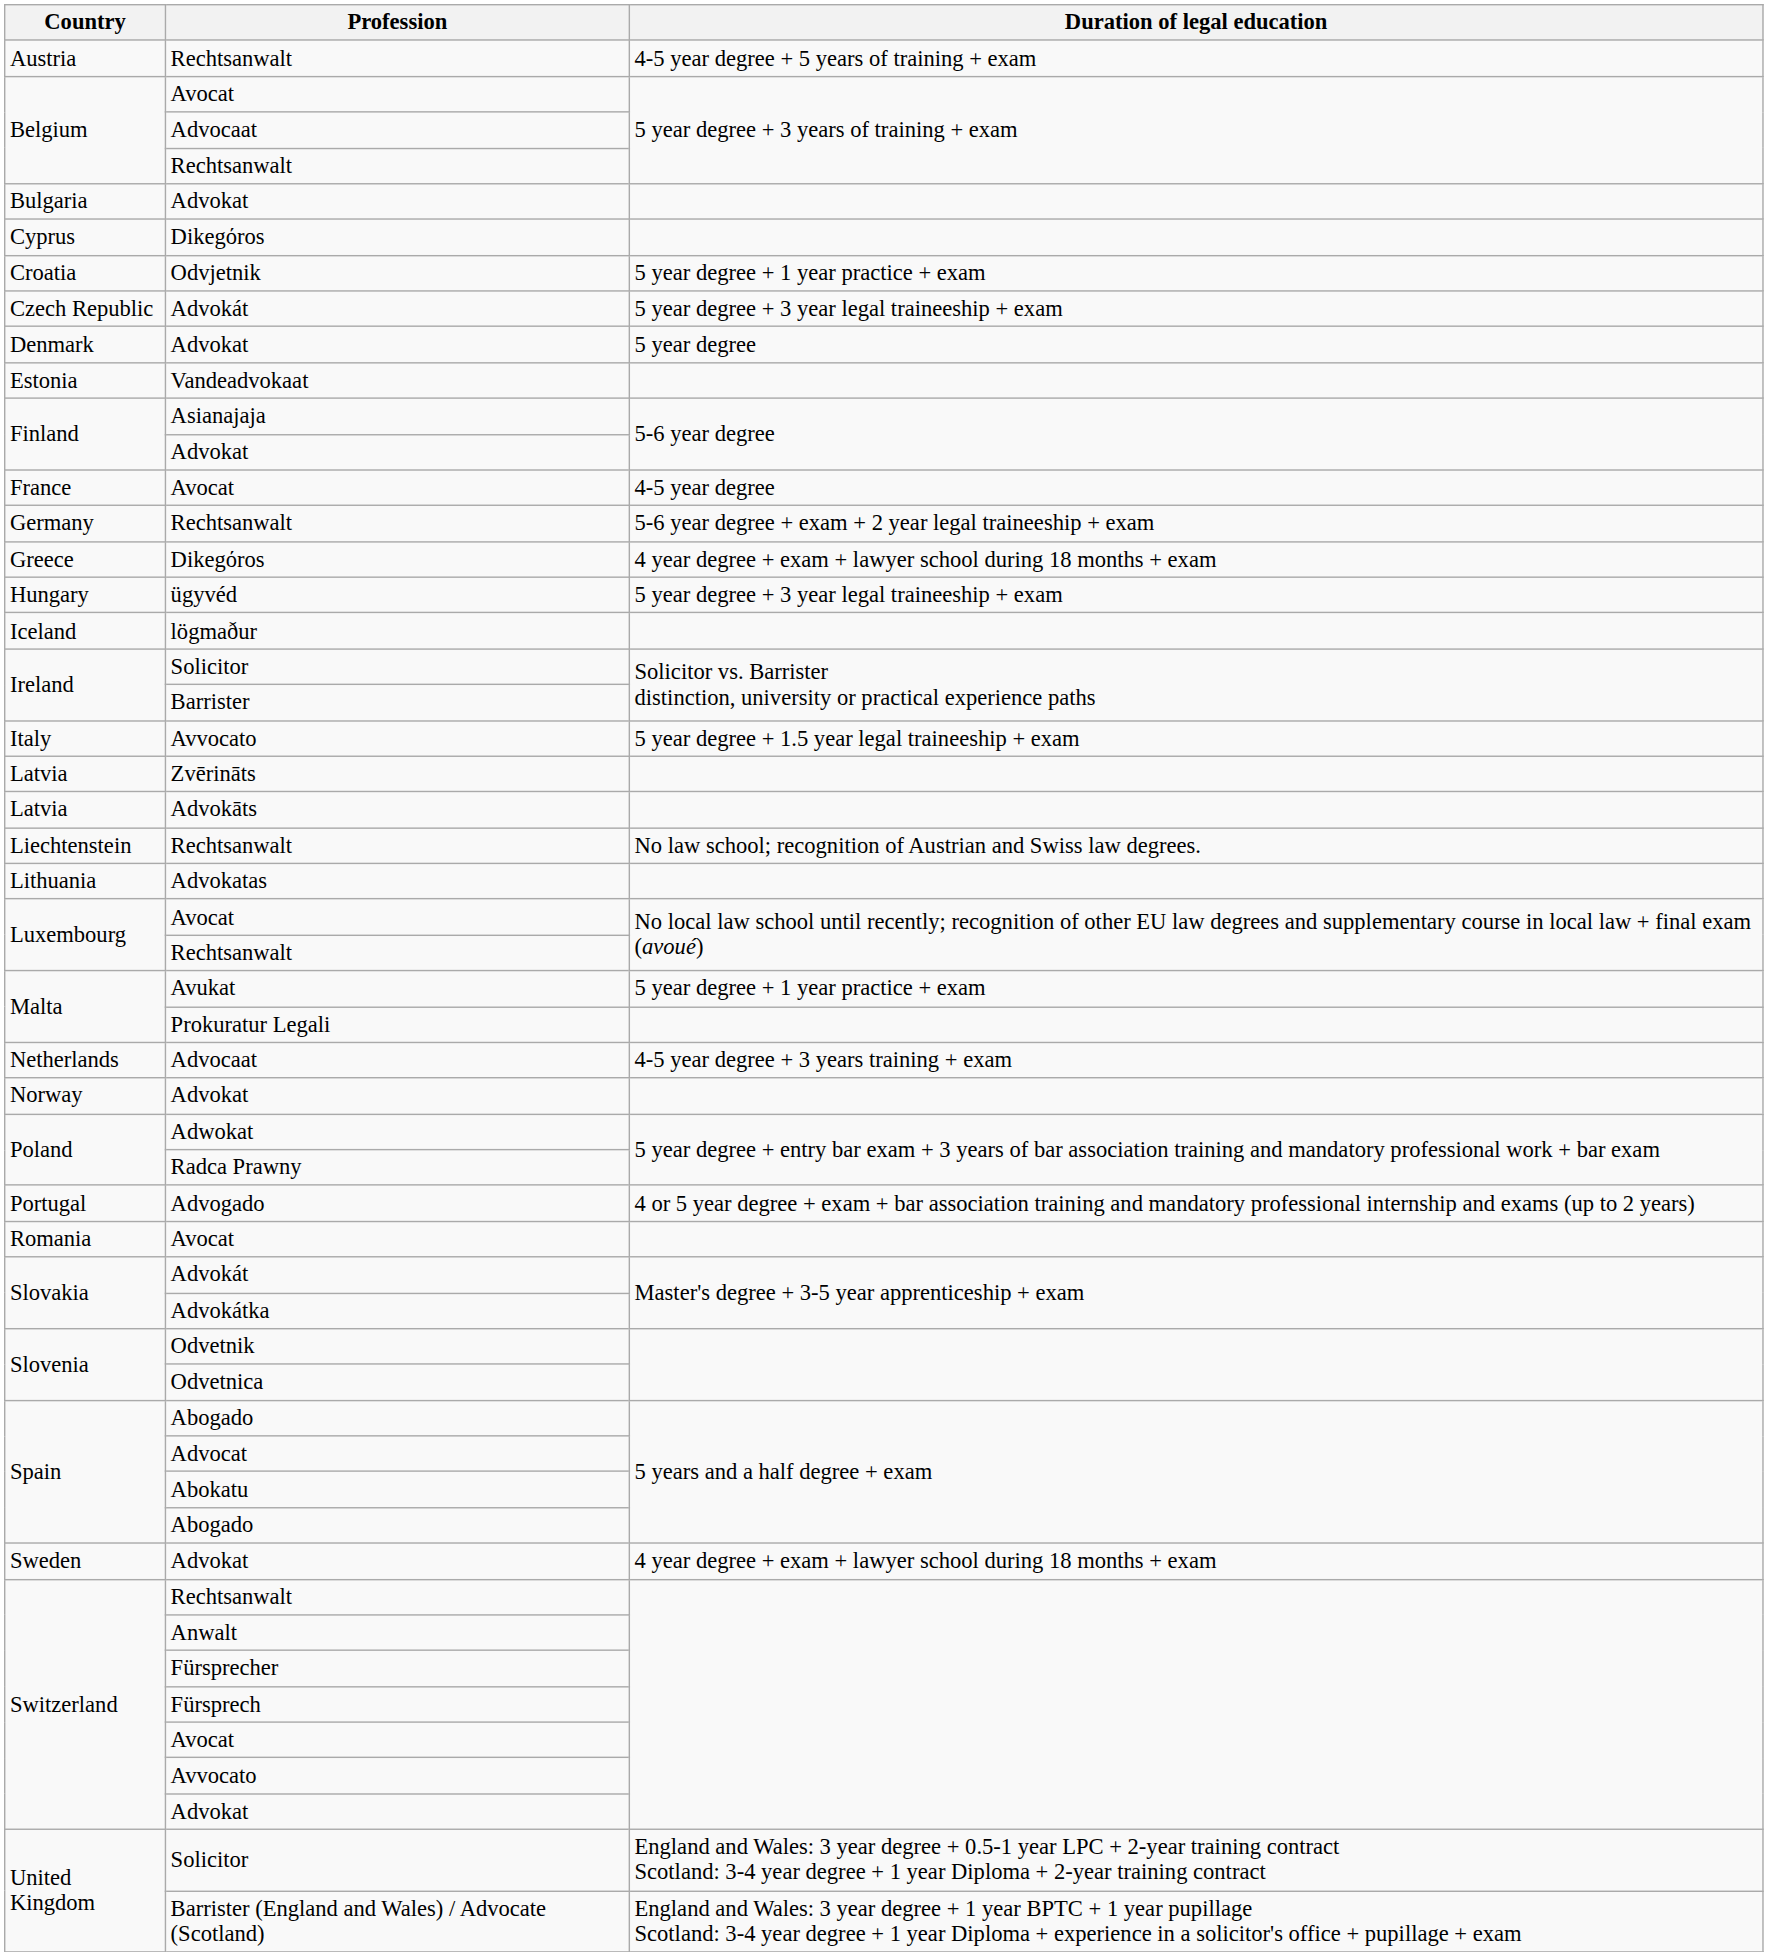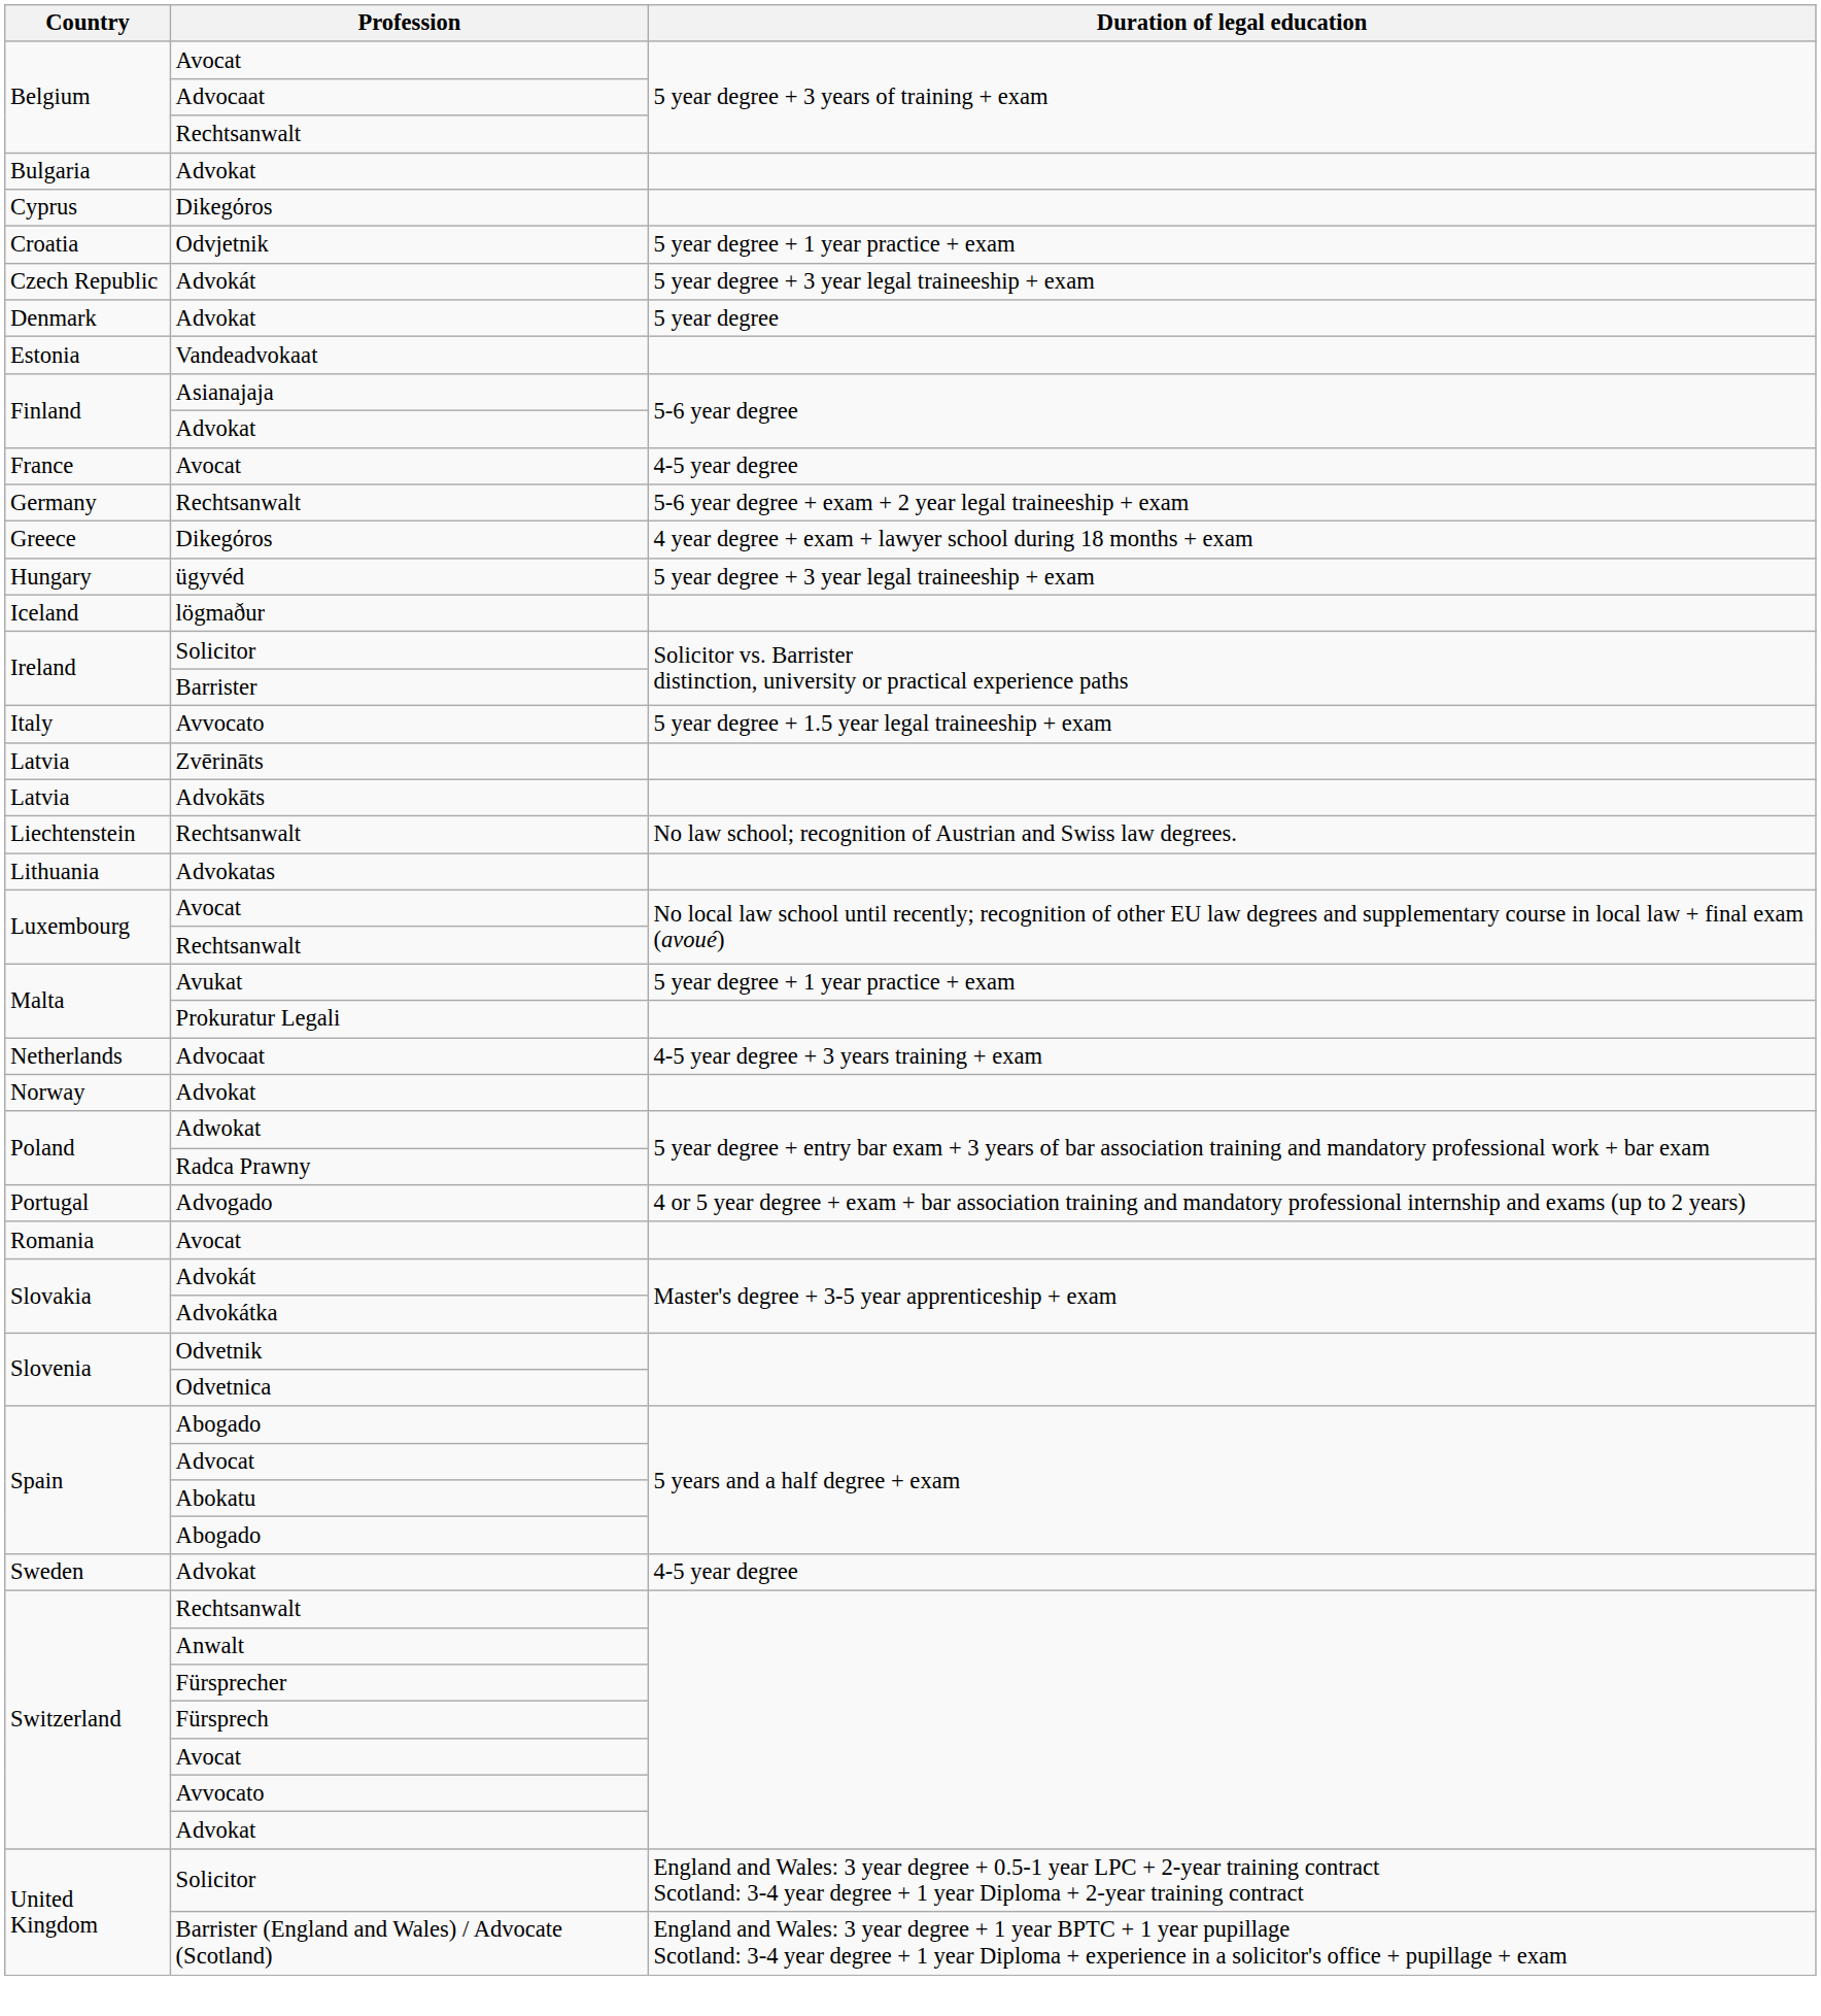- row: Austria | Rechtsanwalt | 4-5 year degree + 5 years of training + exam
Sweden | Duration of legal education: 4 year degree + exam + lawyer school during 18 months + exam -> 4-5 year degree
